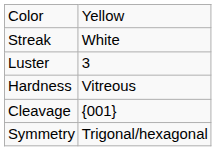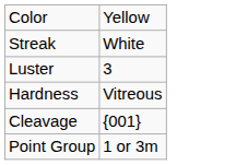- row: Symmetry | Trigonal/hexagonal
+ row: Point Group | 1 or 3m
